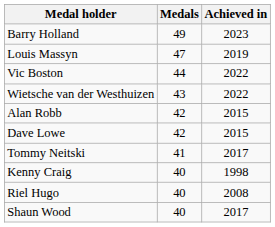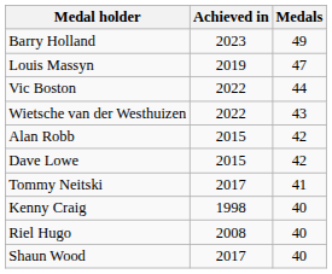columns swapped: Medals <-> Achieved in
